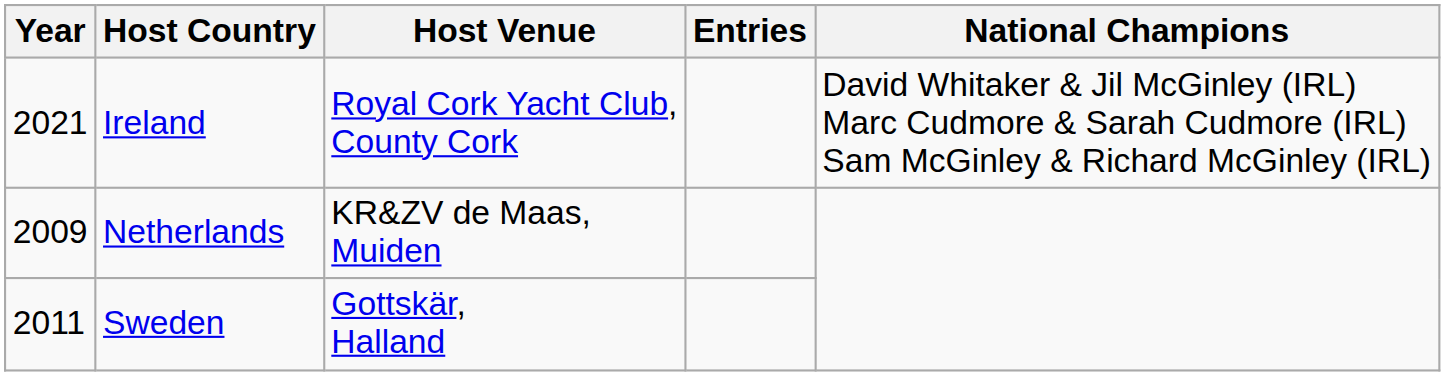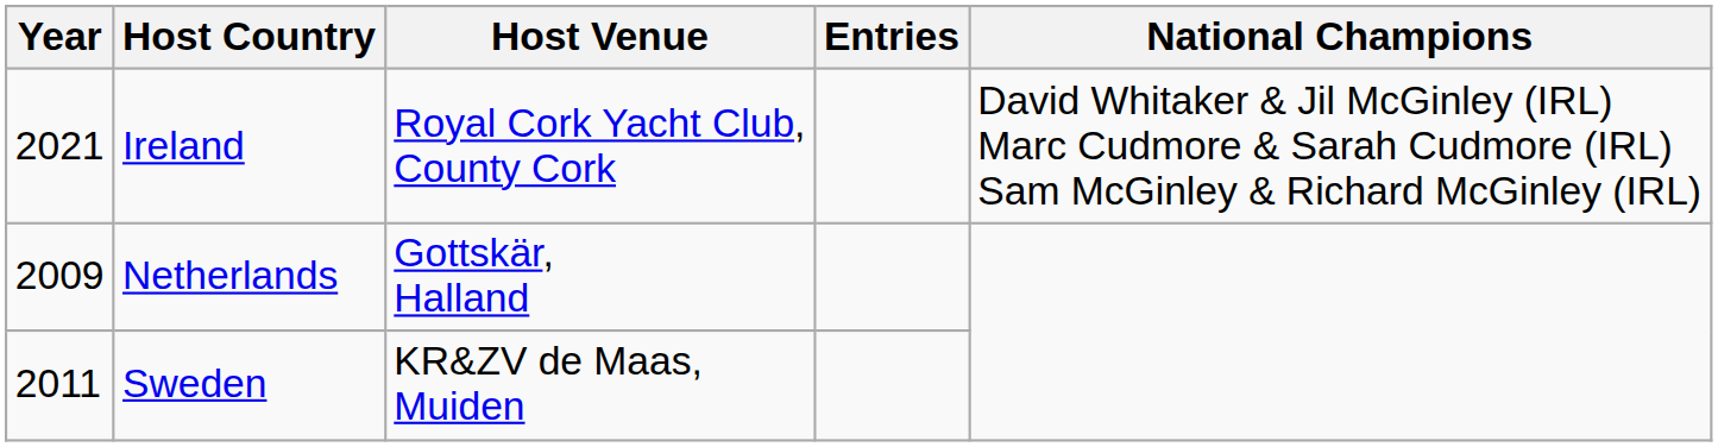Netherlands | Host Venue: KR&ZV de Maas, Muiden -> Gottskär, Halland
Sweden | Host Venue: Gottskär, Halland -> KR&ZV de Maas, Muiden
